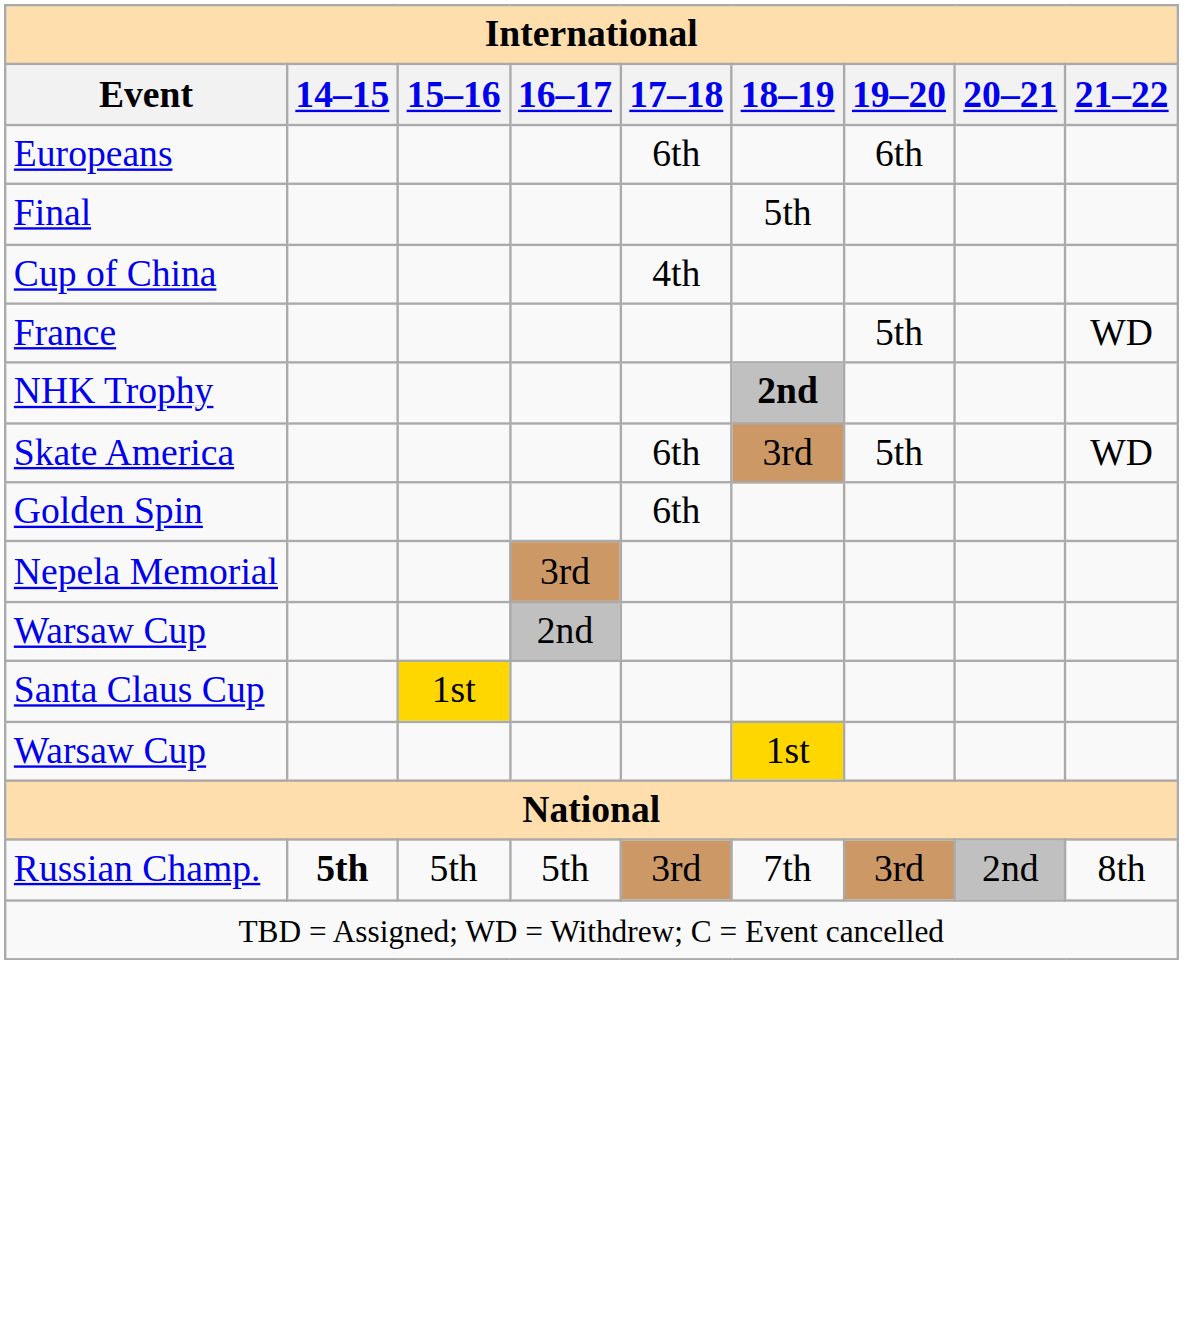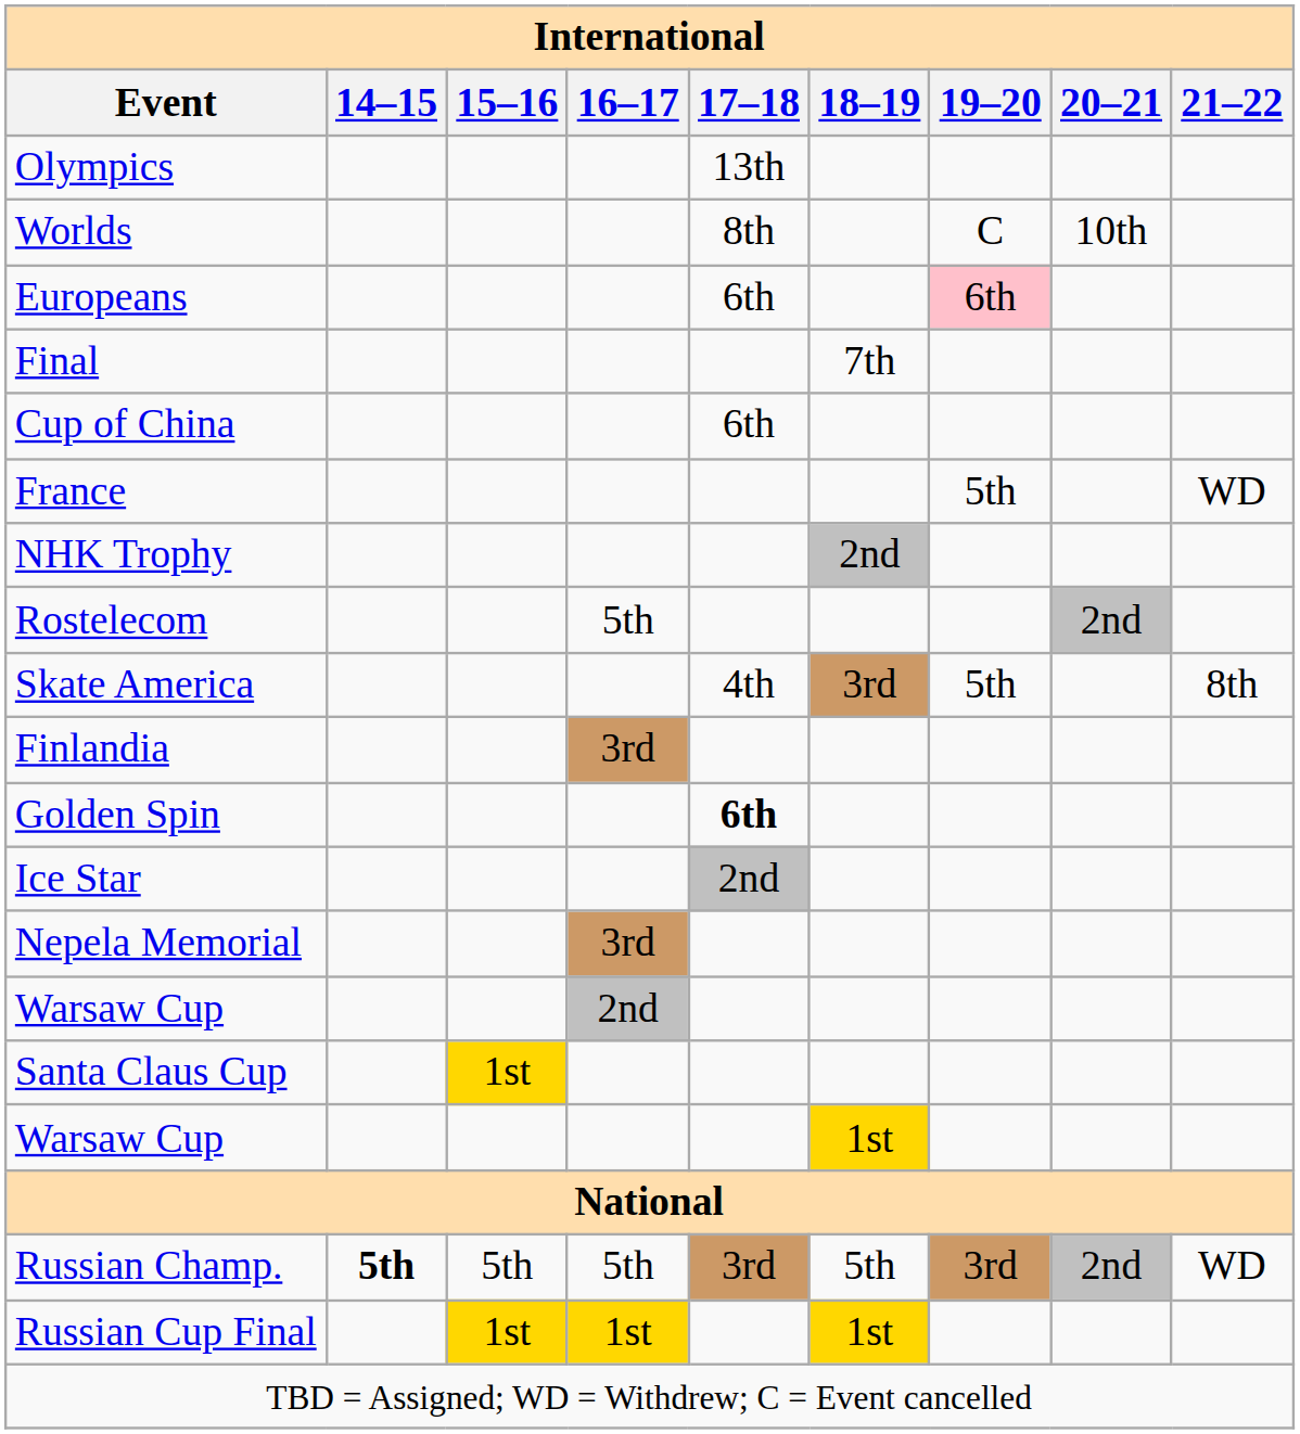+ row: Olympics | 13th
+ row: Worlds | 8th | C | 10th
Europeans | 19–20: no background -> pink background
Final | 18–19: 5th -> 7th
Cup of China | 17–18: 4th -> 6th
NHK Trophy | 18–19: bold -> normal
+ row: Rostelecom | 5th | 2nd
Skate America | 17–18: 6th -> 4th
Skate America | 21–22: WD -> 8th
+ row: Finlandia | 3rd
Golden Spin | 17–18: normal -> bold
+ row: Ice Star | 2nd
Russian Champ. | 18–19: 7th -> 5th
Russian Champ. | 21–22: 8th -> WD
+ row: Russian Cup Final | 1st | 1st | 1st
